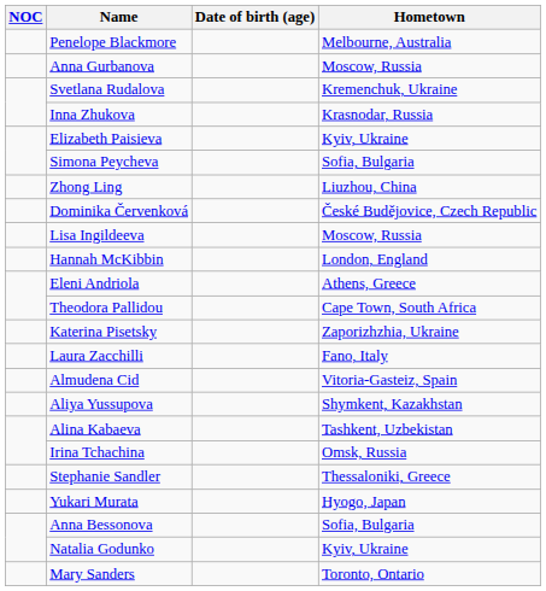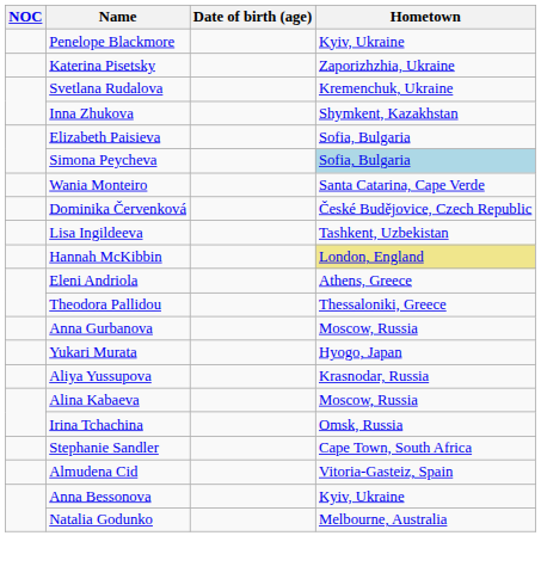Penelope Blackmore | Hometown: Melbourne, Australia -> Kyiv, Ukraine
rows swapped: Anna Gurbanova <-> Katerina Pisetsky
Inna Zhukova | Hometown: Krasnodar, Russia -> Shymkent, Kazakhstan
Elizabeth Paisieva | Hometown: Kyiv, Ukraine -> Sofia, Bulgaria
Simona Peycheva | Hometown: no background -> lightblue background
+ row: Wania Monteiro | Santa Catarina, Cape Verde
- row: Zhong Ling | Liuzhou, China
Lisa Ingildeeva | Hometown: Moscow, Russia -> Tashkent, Uzbekistan
Hannah McKibbin | Hometown: no background -> khaki background
Theodora Pallidou | Hometown: Cape Town, South Africa -> Thessaloniki, Greece
- row: Laura Zacchilli | Fano, Italy
rows swapped: Yukari Murata <-> Almudena Cid
Aliya Yussupova | Hometown: Shymkent, Kazakhstan -> Krasnodar, Russia
Alina Kabaeva | Hometown: Tashkent, Uzbekistan -> Moscow, Russia
Stephanie Sandler | Hometown: Thessaloniki, Greece -> Cape Town, South Africa
Anna Bessonova | Hometown: Sofia, Bulgaria -> Kyiv, Ukraine
Natalia Godunko | Hometown: Kyiv, Ukraine -> Melbourne, Australia
- row: Mary Sanders | Toronto, Ontario
